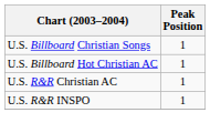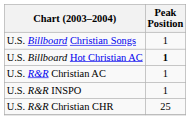U.S. Billboard Hot Christian AC | Peak Position: normal -> bold
+ row: U.S. R&R Christian CHR | 25
